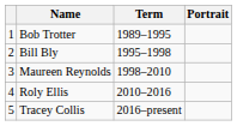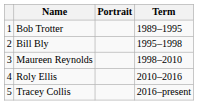columns swapped: Portrait <-> Term
